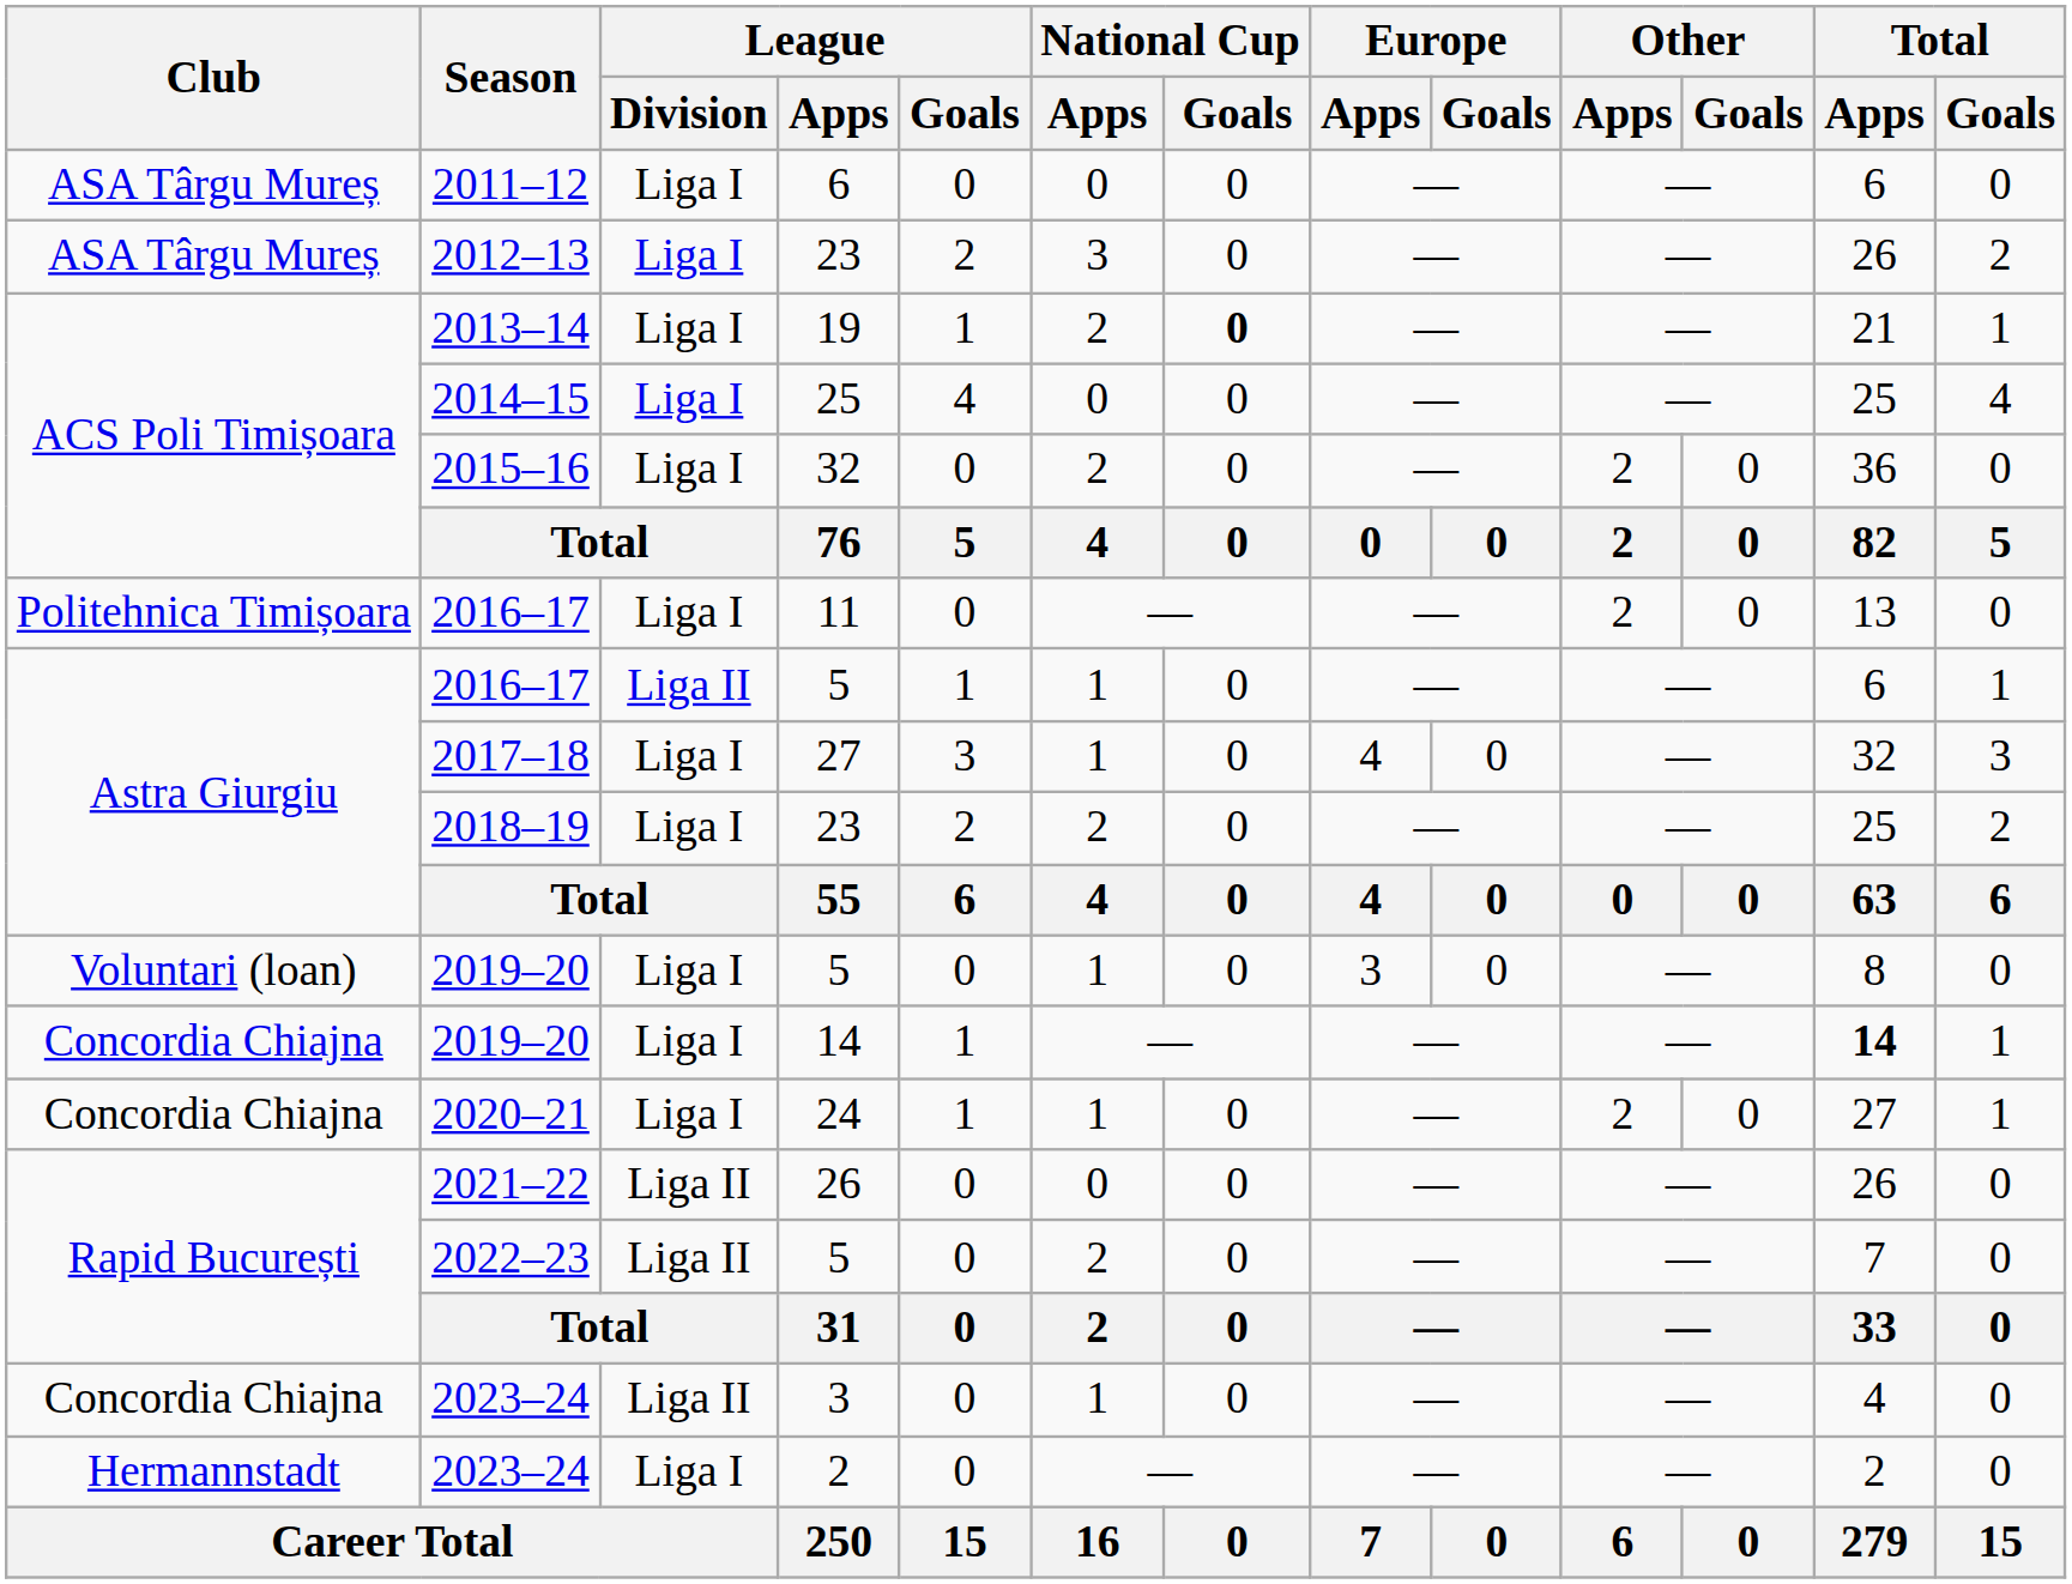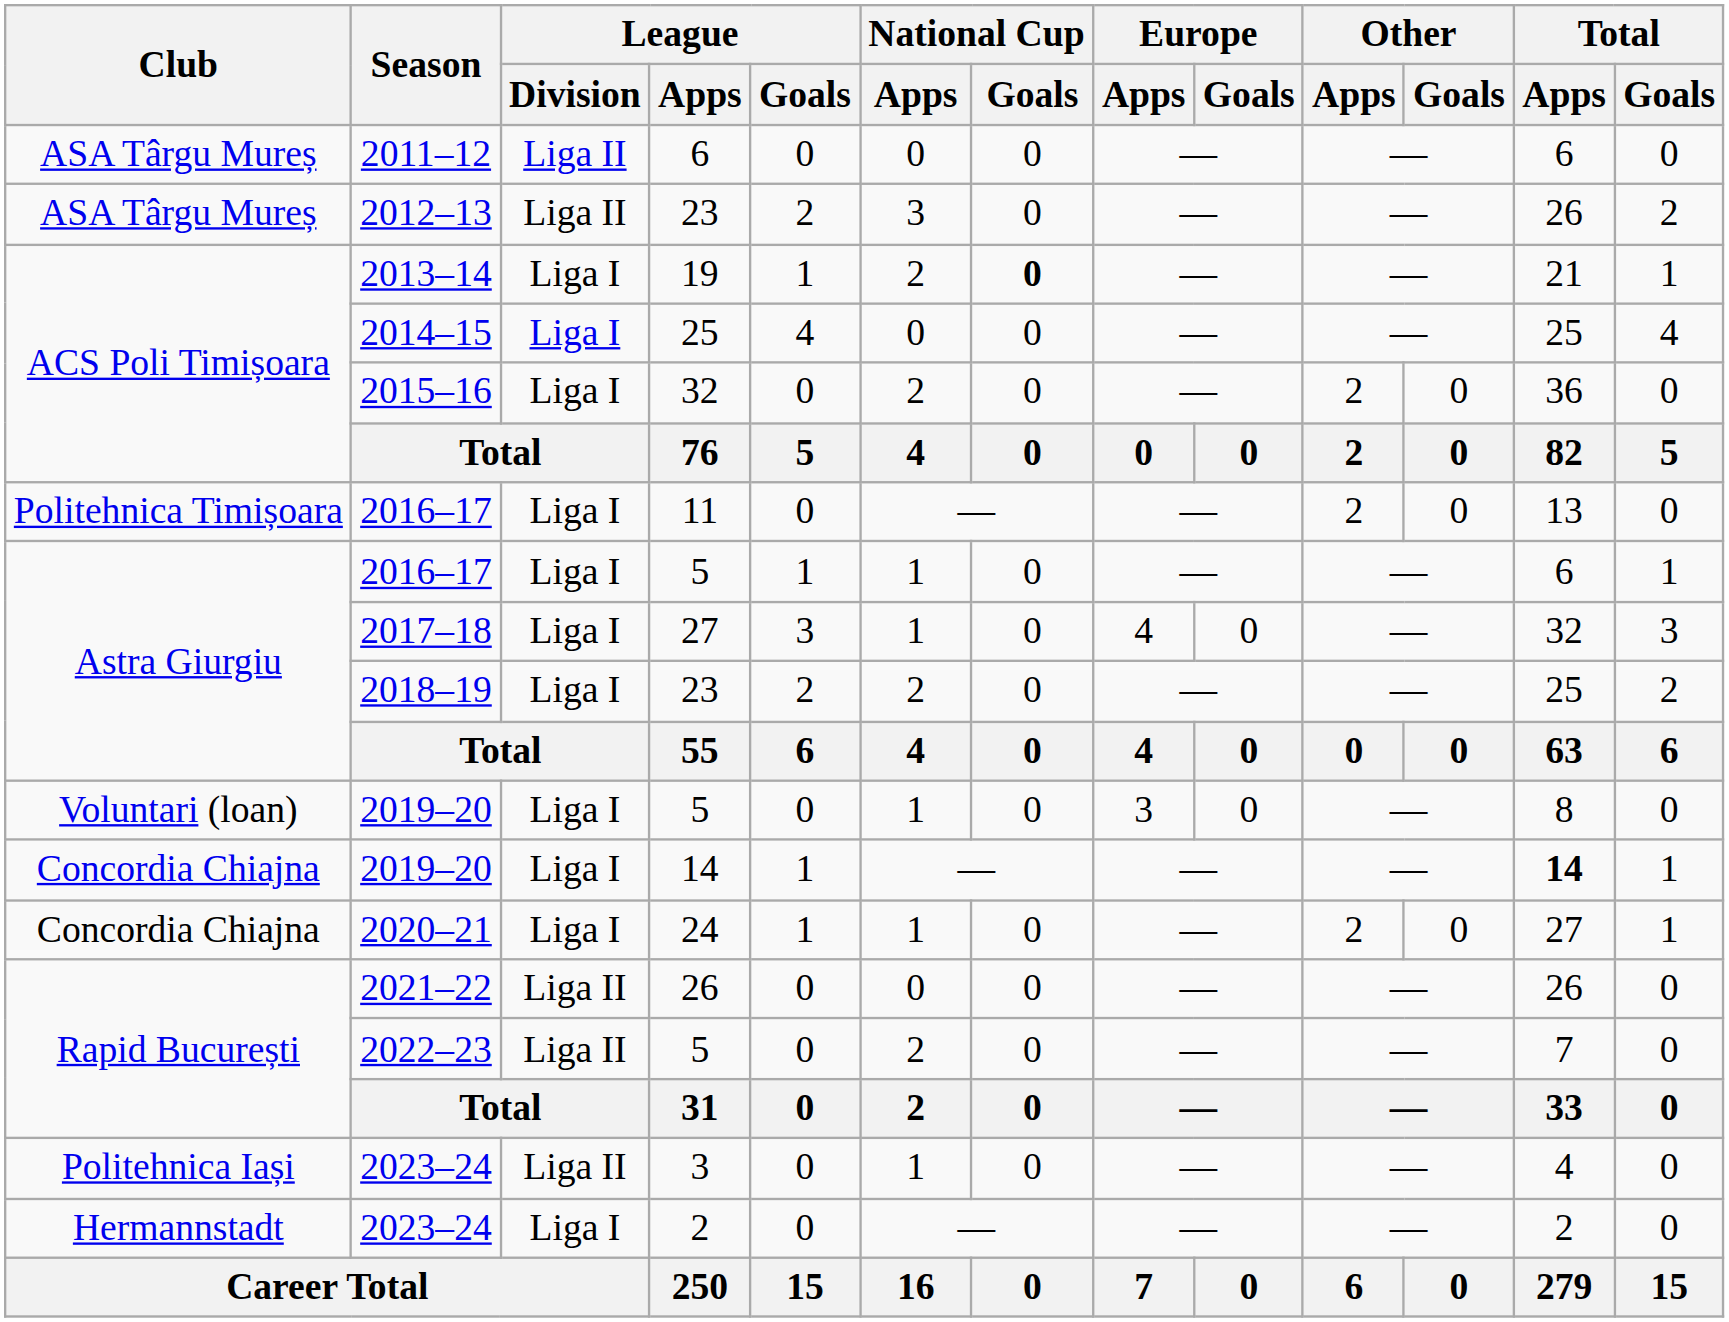2011–12 | League / Division: Liga I -> Liga II
2012–13 | League / Division: Liga I -> Liga II
2016–17 / 5 | League / Division: Liga II -> Liga I
2023–24 / 3 | Club: Concordia Chiajna -> Politehnica Iași
